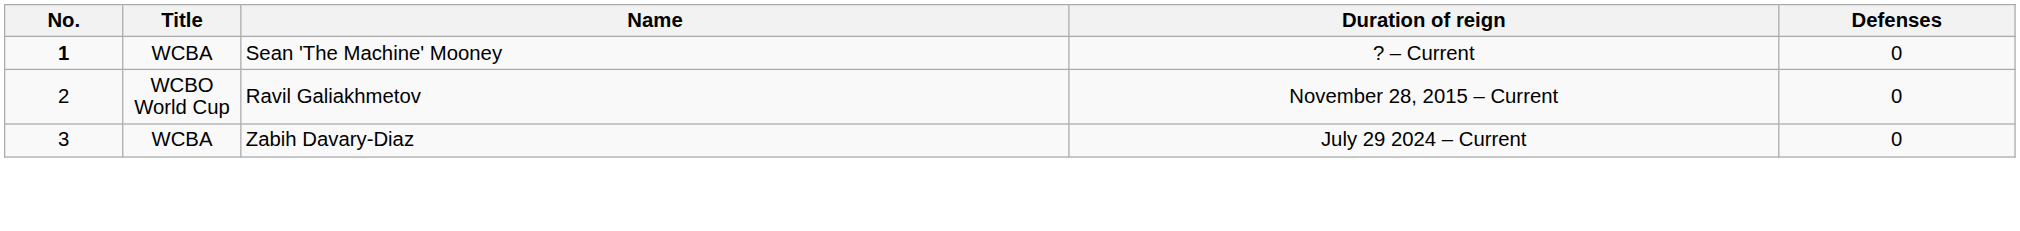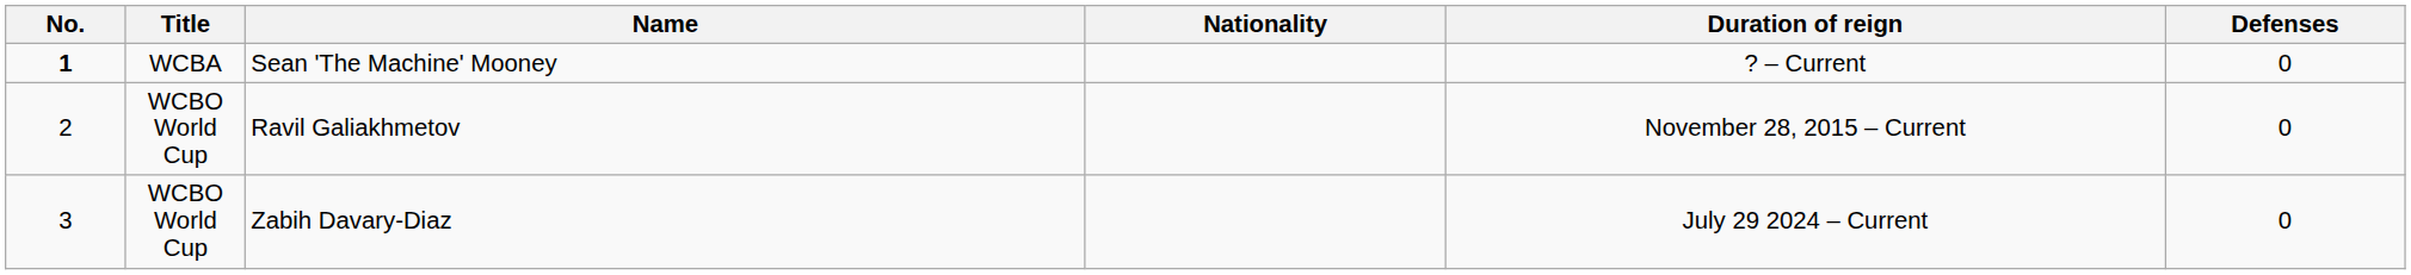+ column: Nationality
Zabih Davary-Diaz | Title: WCBA -> WCBO World Cup
